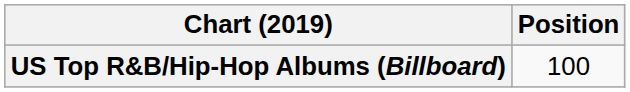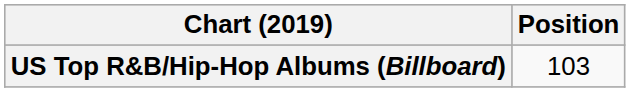US Top R&B/Hip-Hop Albums (Billboard) | Position: 100 -> 103
